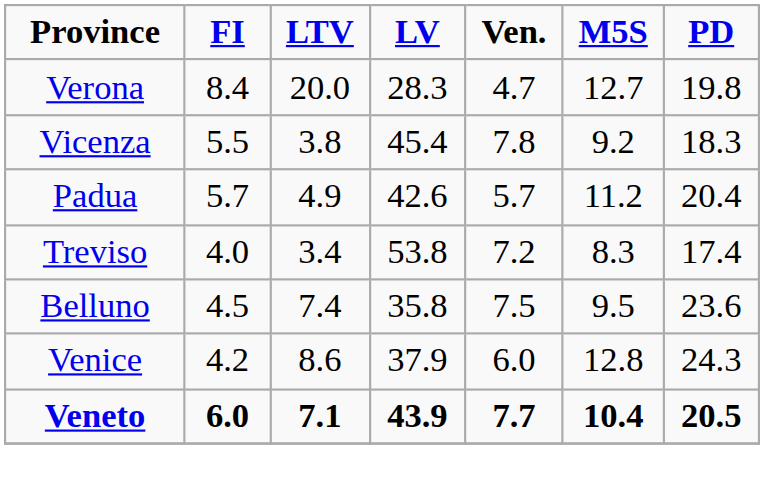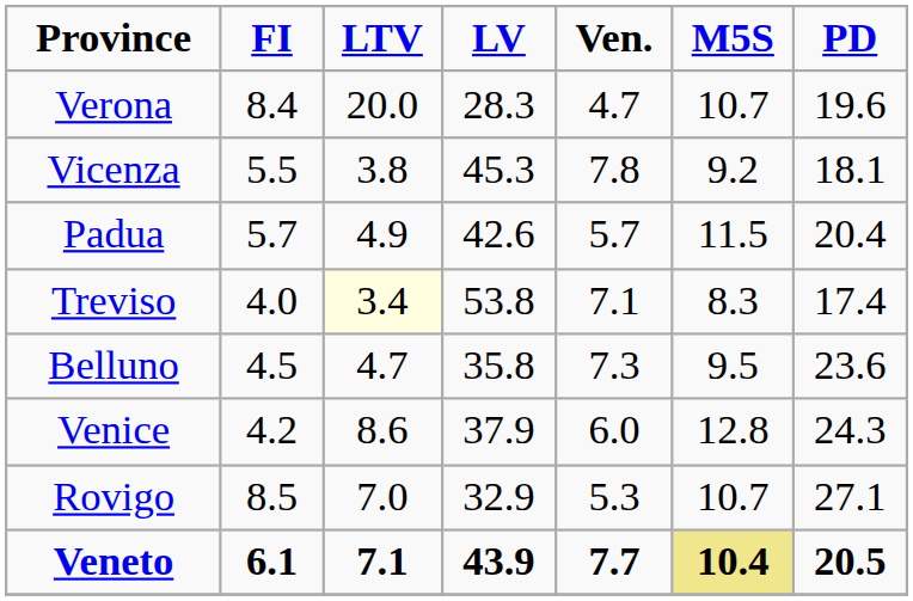Verona | M5S: 12.7 -> 10.7
Verona | PD: 19.8 -> 19.6
Vicenza | LV: 45.4 -> 45.3
Vicenza | PD: 18.3 -> 18.1
Padua | M5S: 11.2 -> 11.5
Treviso | LTV: no background -> lightyellow background
Treviso | Ven.: 7.2 -> 7.1
Belluno | LTV: 7.4 -> 4.7
Belluno | Ven.: 7.5 -> 7.3
+ row: Rovigo | 8.5 | 7.0 | 32.9 | 5.3 | 10.7 | 27.1
Veneto | FI: 6.0 -> 6.1
Veneto | M5S: no background -> khaki background
